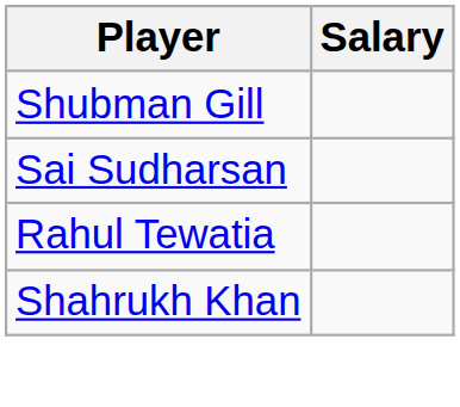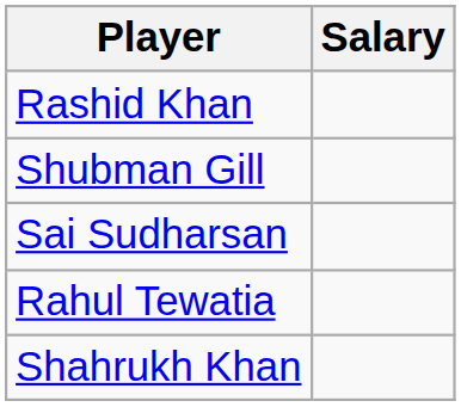+ row: Rashid Khan
